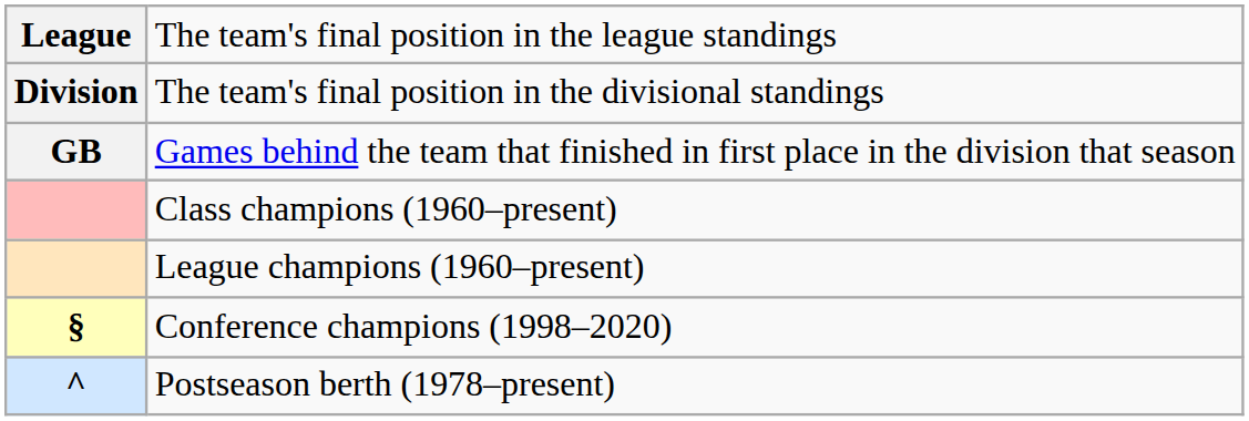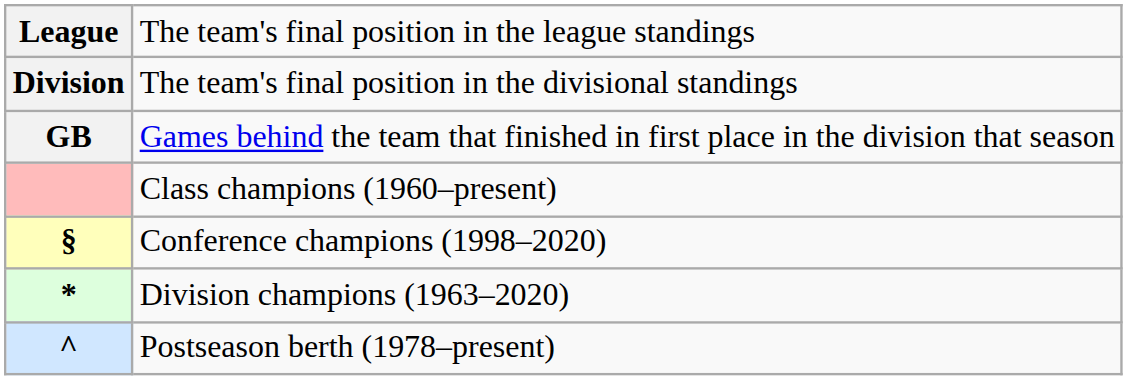- row: League champions (1960–present)
+ row: * | Division champions (1963–2020)
